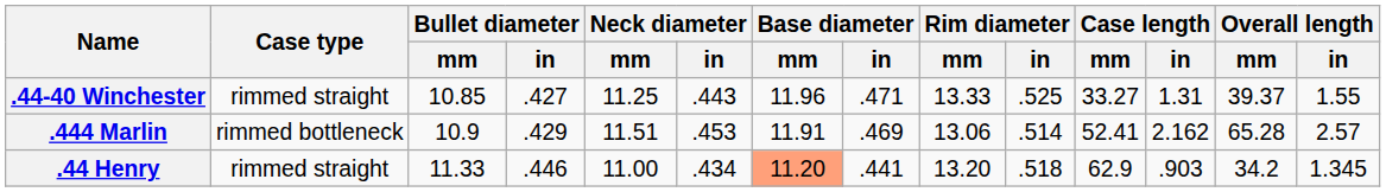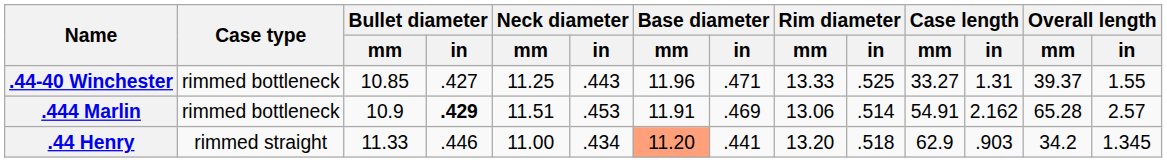.44-40 Winchester | Case type: rimmed straight -> rimmed bottleneck
.444 Marlin | Bullet diameter / in: normal -> bold
.444 Marlin | Case length / mm: 52.41 -> 54.91
